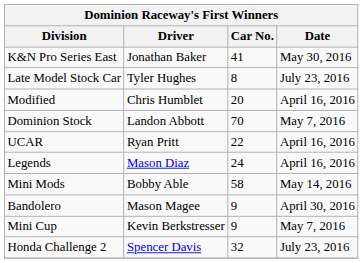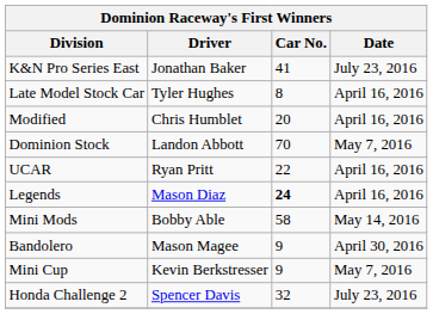K&N Pro Series East | Date: May 30, 2016 -> July 23, 2016
Late Model Stock Car | Date: July 23, 2016 -> April 16, 2016
Legends | Car No.: normal -> bold
